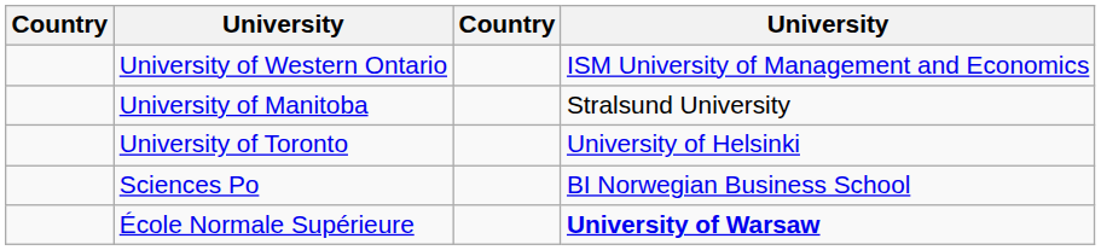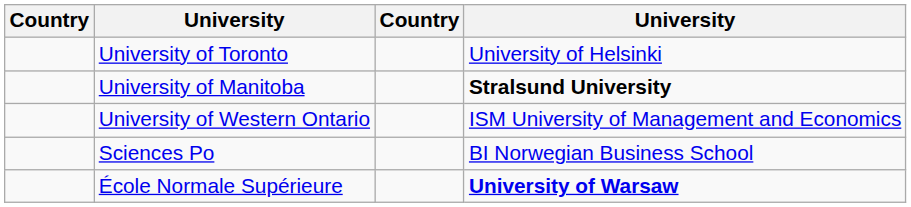rows swapped: University of Toronto <-> University of Western Ontario
University of Manitoba | column 4: normal -> bold
